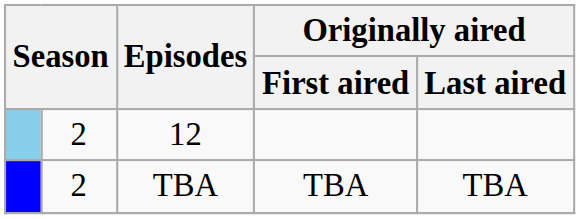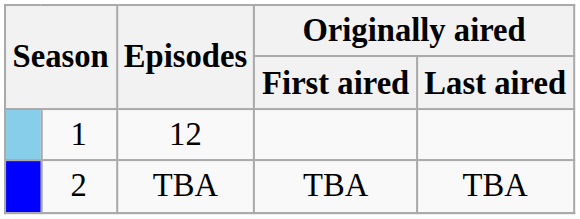12 | column 2: 2 -> 1
